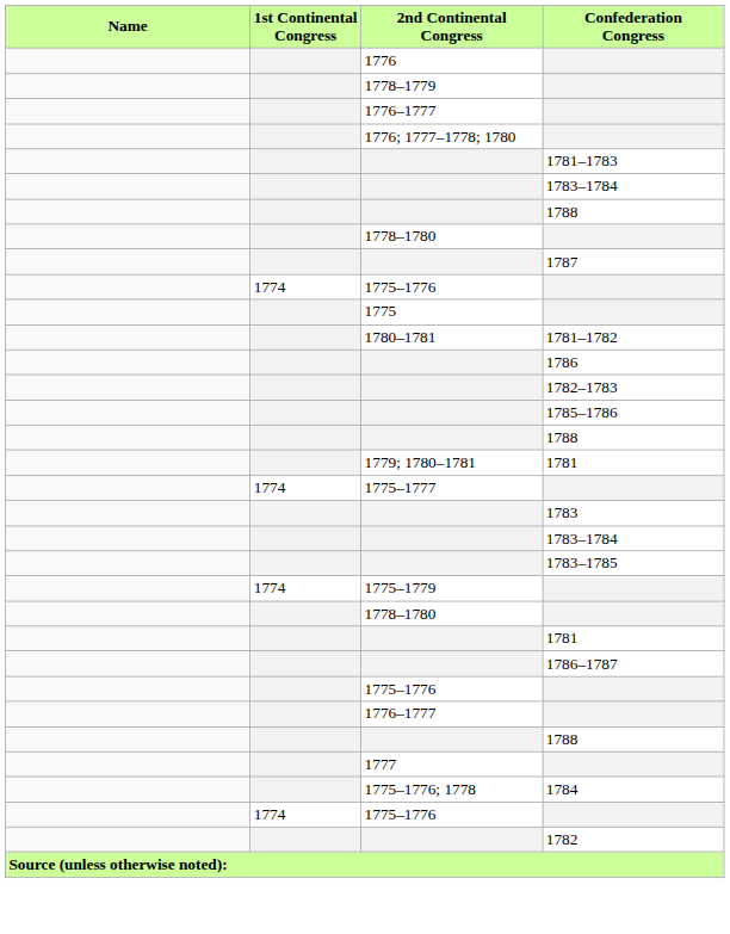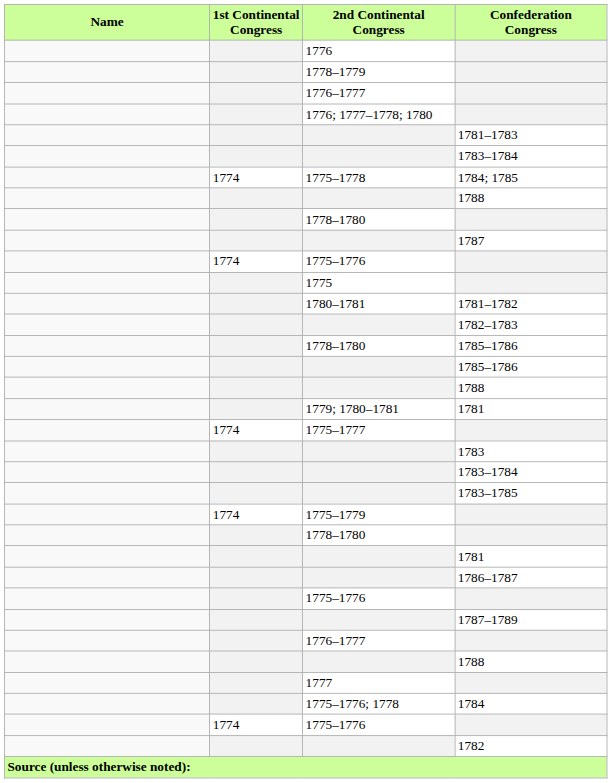+ row: 1774 | 1775–1778 | 1784; 1785
- row: 1786
+ row: 1778–1780 | 1785–1786
+ row: 1787–1789
